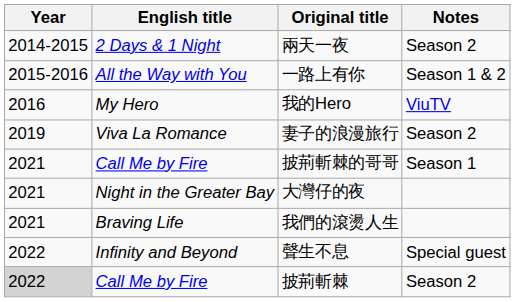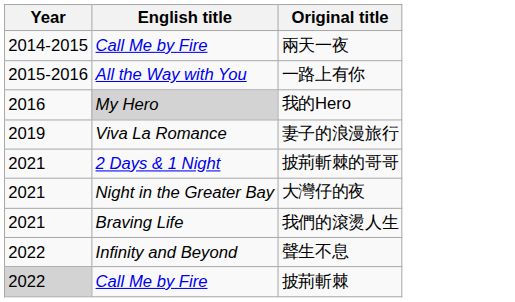- column: Notes | Season 2 | Season 1 & 2 | ViuTV | Season 2 | Season 1 | Special guest | Season 2
兩天一夜 | English title: 2 Days & 1 Night -> Call Me by Fire
我的Hero | English title: no background -> lightgrey background
披荊斬棘的哥哥 | English title: Call Me by Fire -> 2 Days & 1 Night
